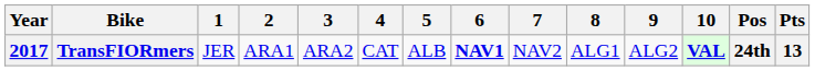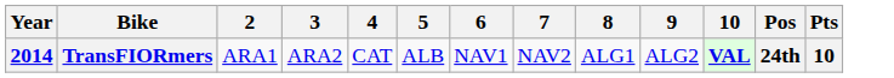- column: 1 | JER
TransFIORmers | Year: 2017 -> 2014
TransFIORmers | 6: bold -> normal
TransFIORmers | Pts: 13 -> 10
